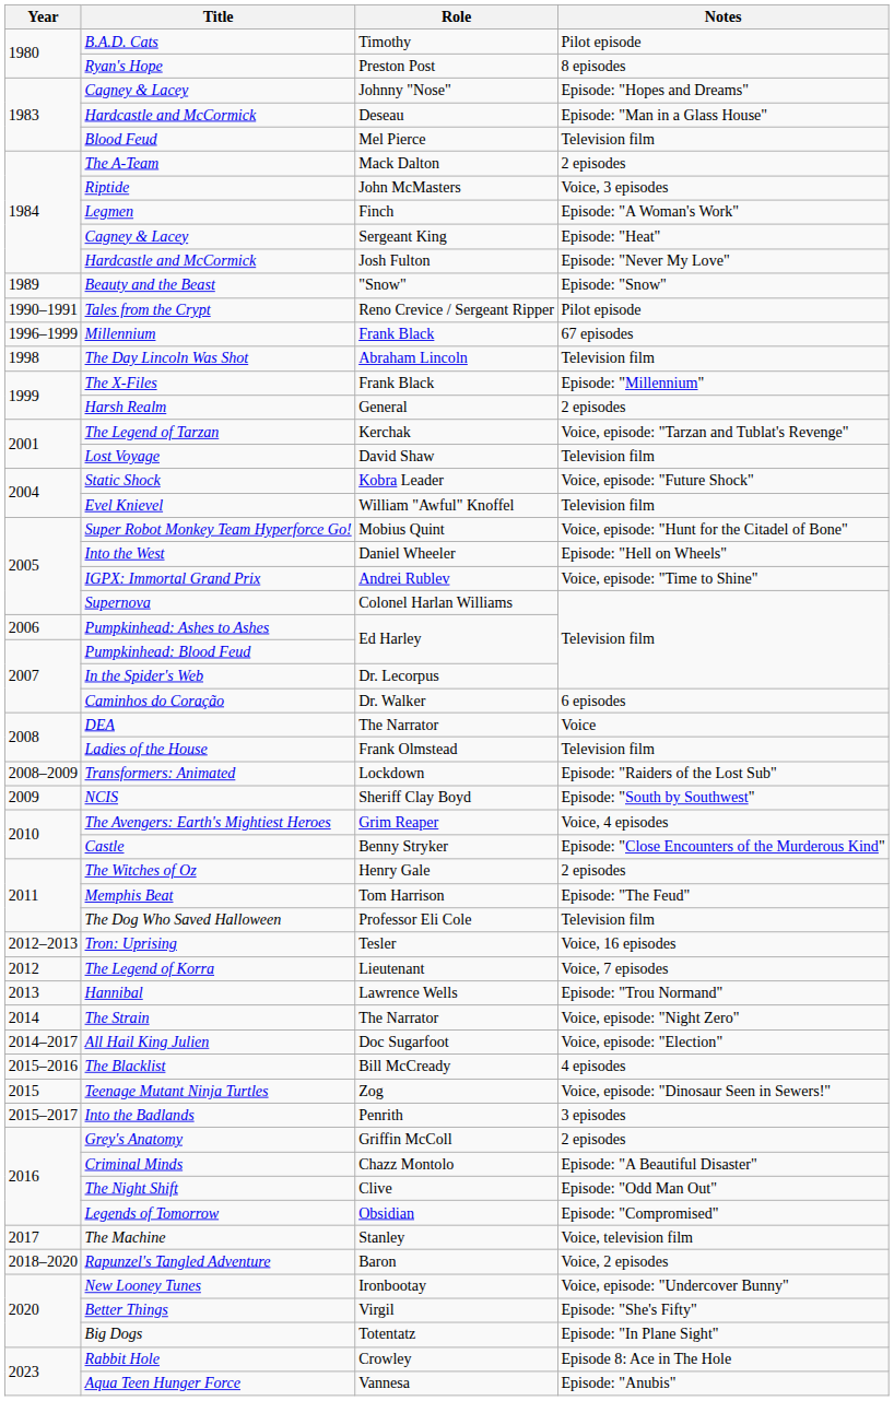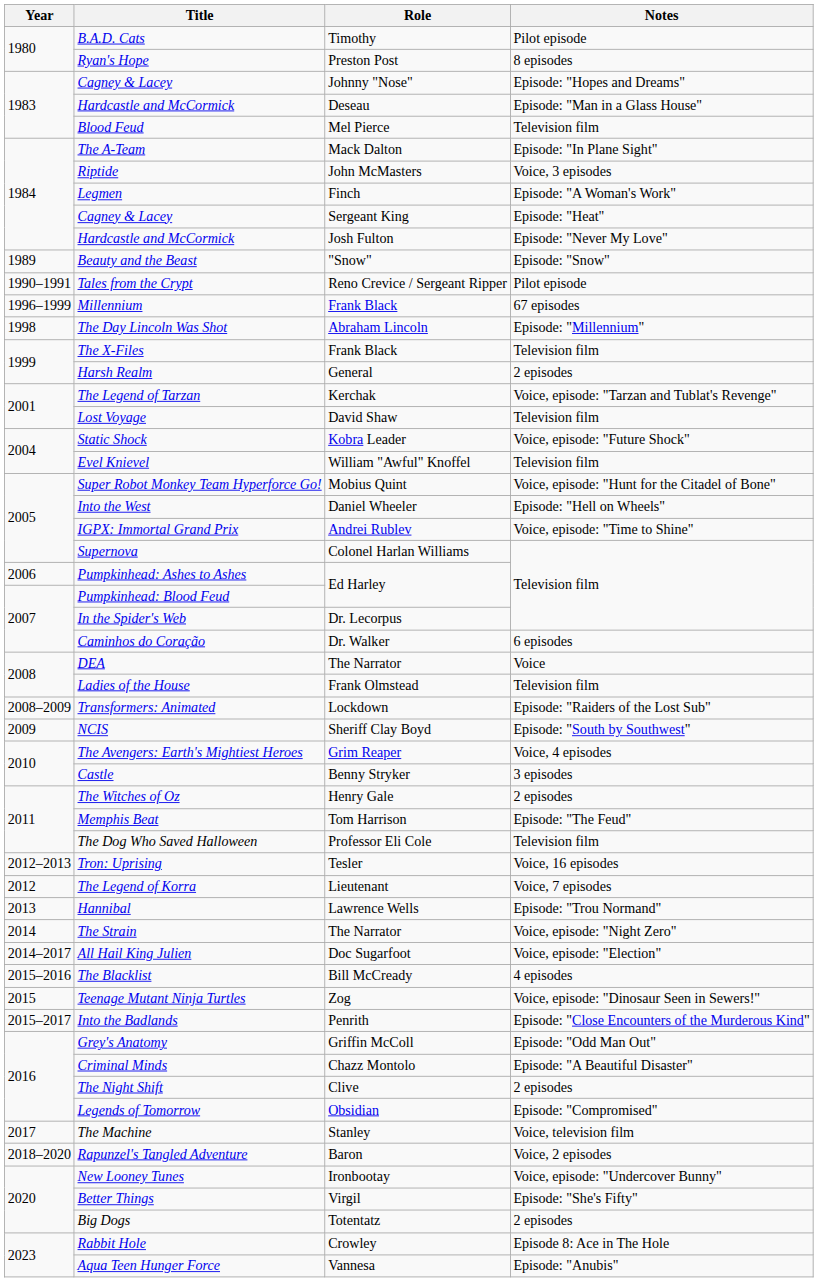The A-Team | Notes: 2 episodes -> Episode: "In Plane Sight"
The Day Lincoln Was Shot | Notes: Television film -> Episode: "Millennium"
The X-Files | Notes: Episode: "Millennium" -> Television film
Castle | Notes: Episode: "Close Encounters of the Murderous Kind" -> 3 episodes
Into the Badlands | Notes: 3 episodes -> Episode: "Close Encounters of the Murderous Kind"
Grey's Anatomy | Notes: 2 episodes -> Episode: "Odd Man Out"
The Night Shift | Notes: Episode: "Odd Man Out" -> 2 episodes
Big Dogs | Notes: Episode: "In Plane Sight" -> 2 episodes
